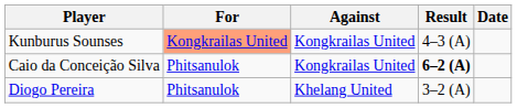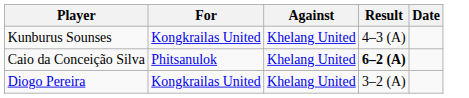Kunburus Sounses | For: lightsalmon background -> no background
Kunburus Sounses | Against: Kongkrailas United -> Khelang United
Caio da Conceição Silva | Against: Kongkrailas United -> Khelang United
Diogo Pereira | For: Phitsanulok -> Kongkrailas United
